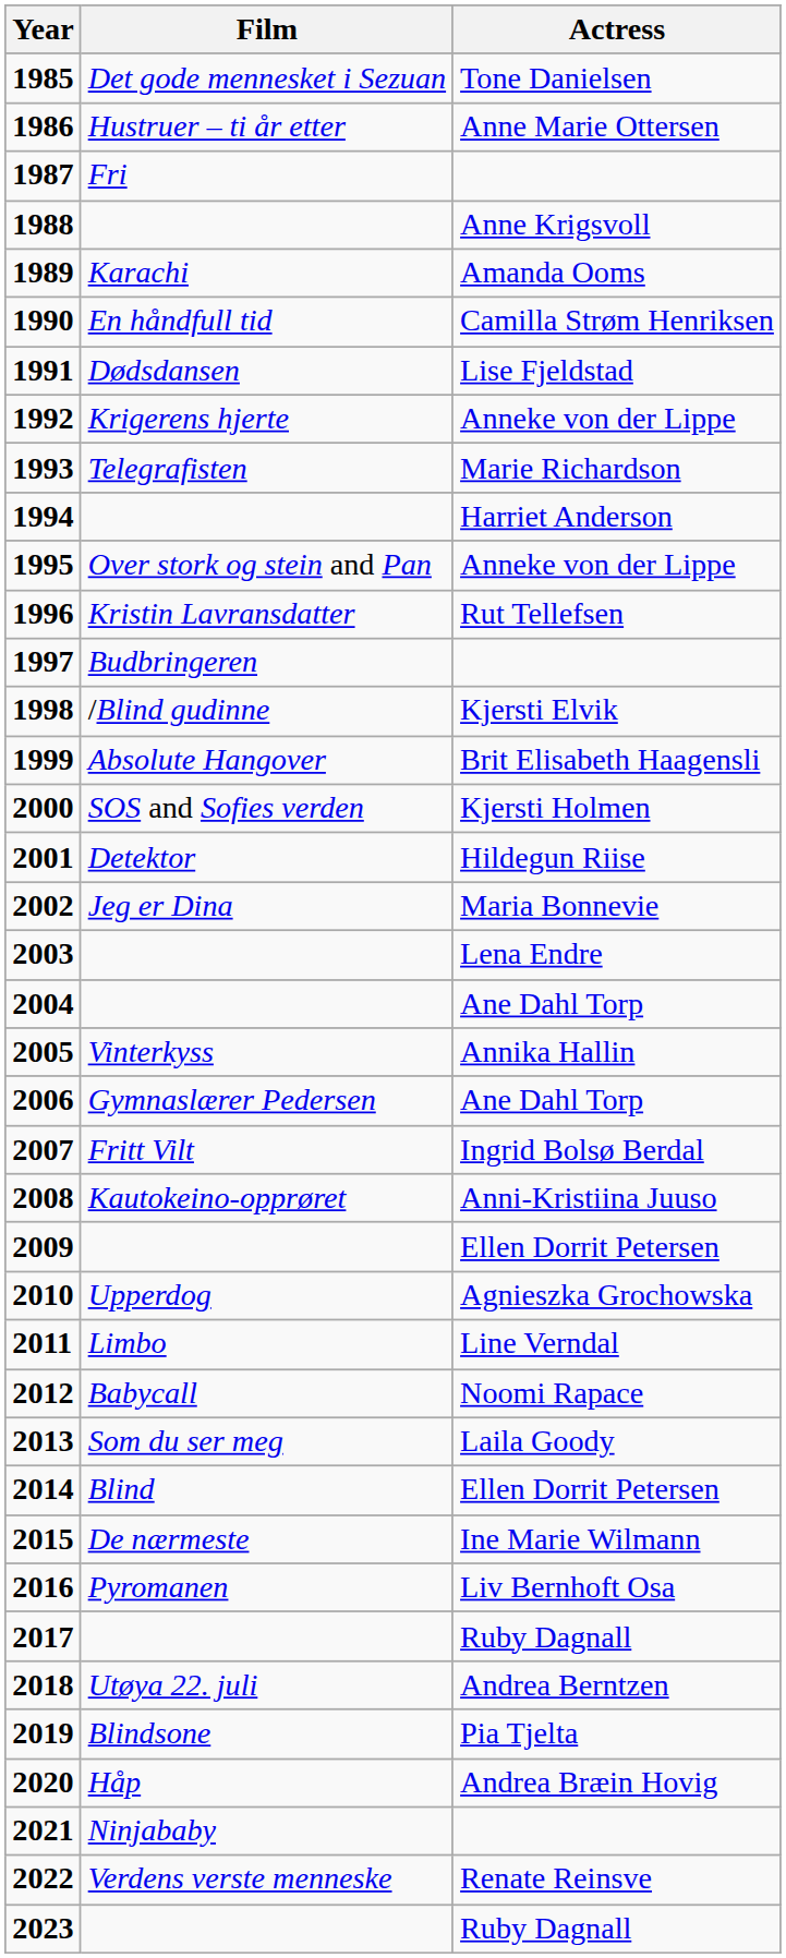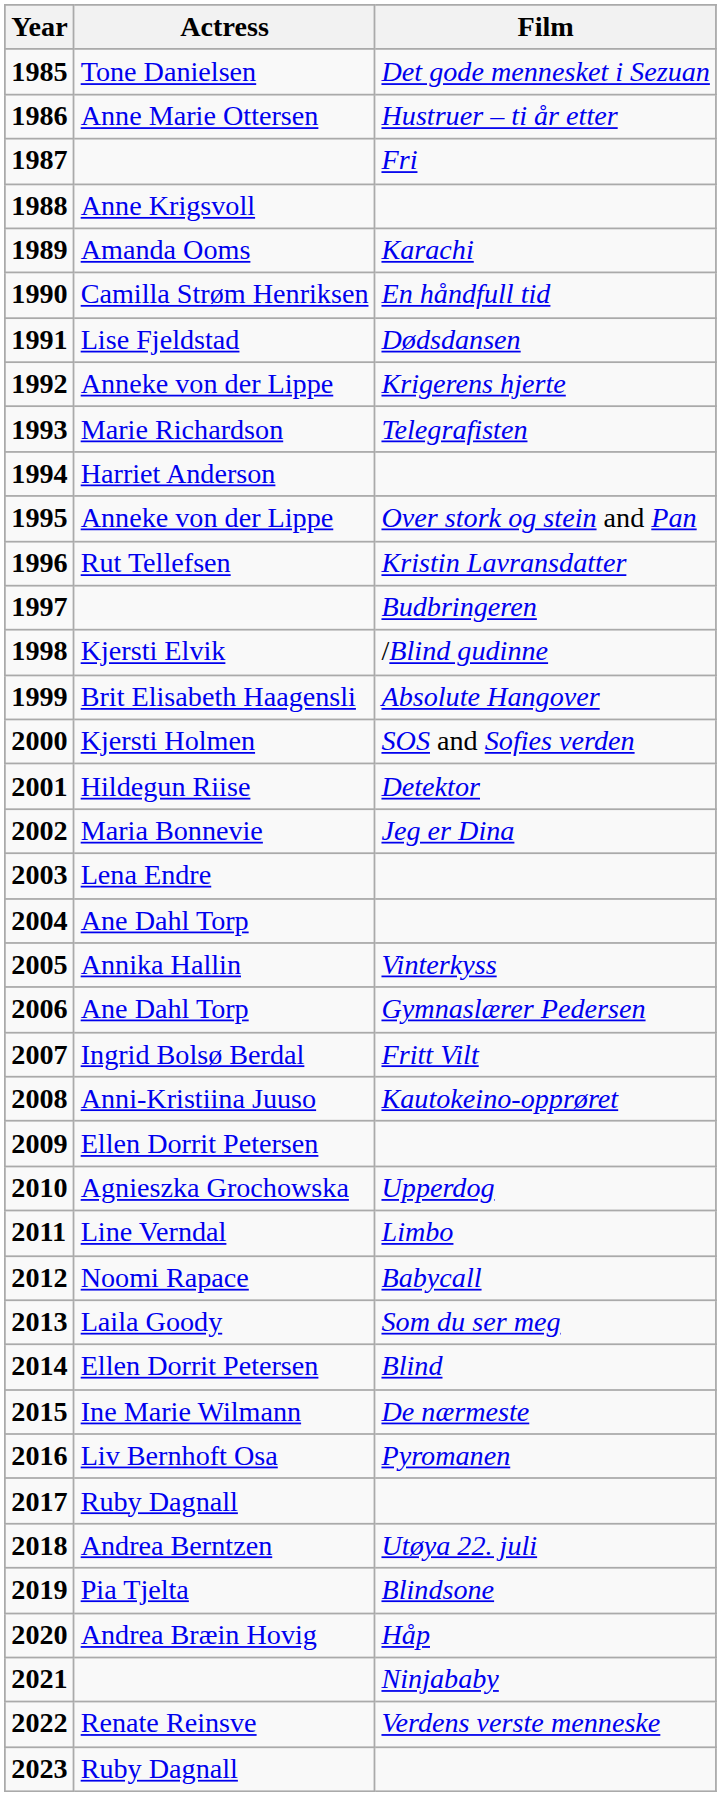columns swapped: Actress <-> Film
